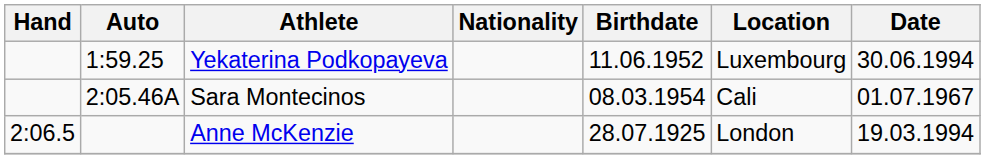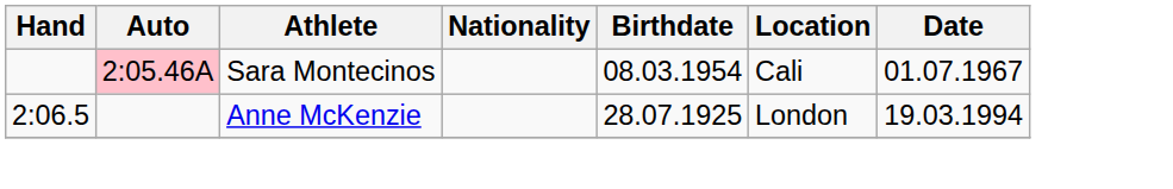- row: 1:59.25 | Yekaterina Podkopayeva | 11.06.1952 | Luxembourg | 30.06.1994
Sara Montecinos | Auto: no background -> pink background
